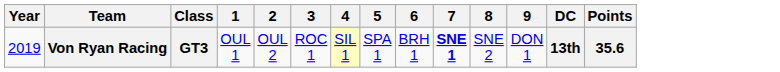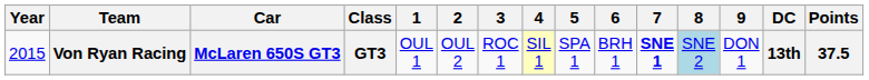+ column: Car | McLaren 650S GT3
Von Ryan Racing | Year: 2019 -> 2015
Von Ryan Racing | 8: no background -> lightblue background
Von Ryan Racing | Points: 35.6 -> 37.5
